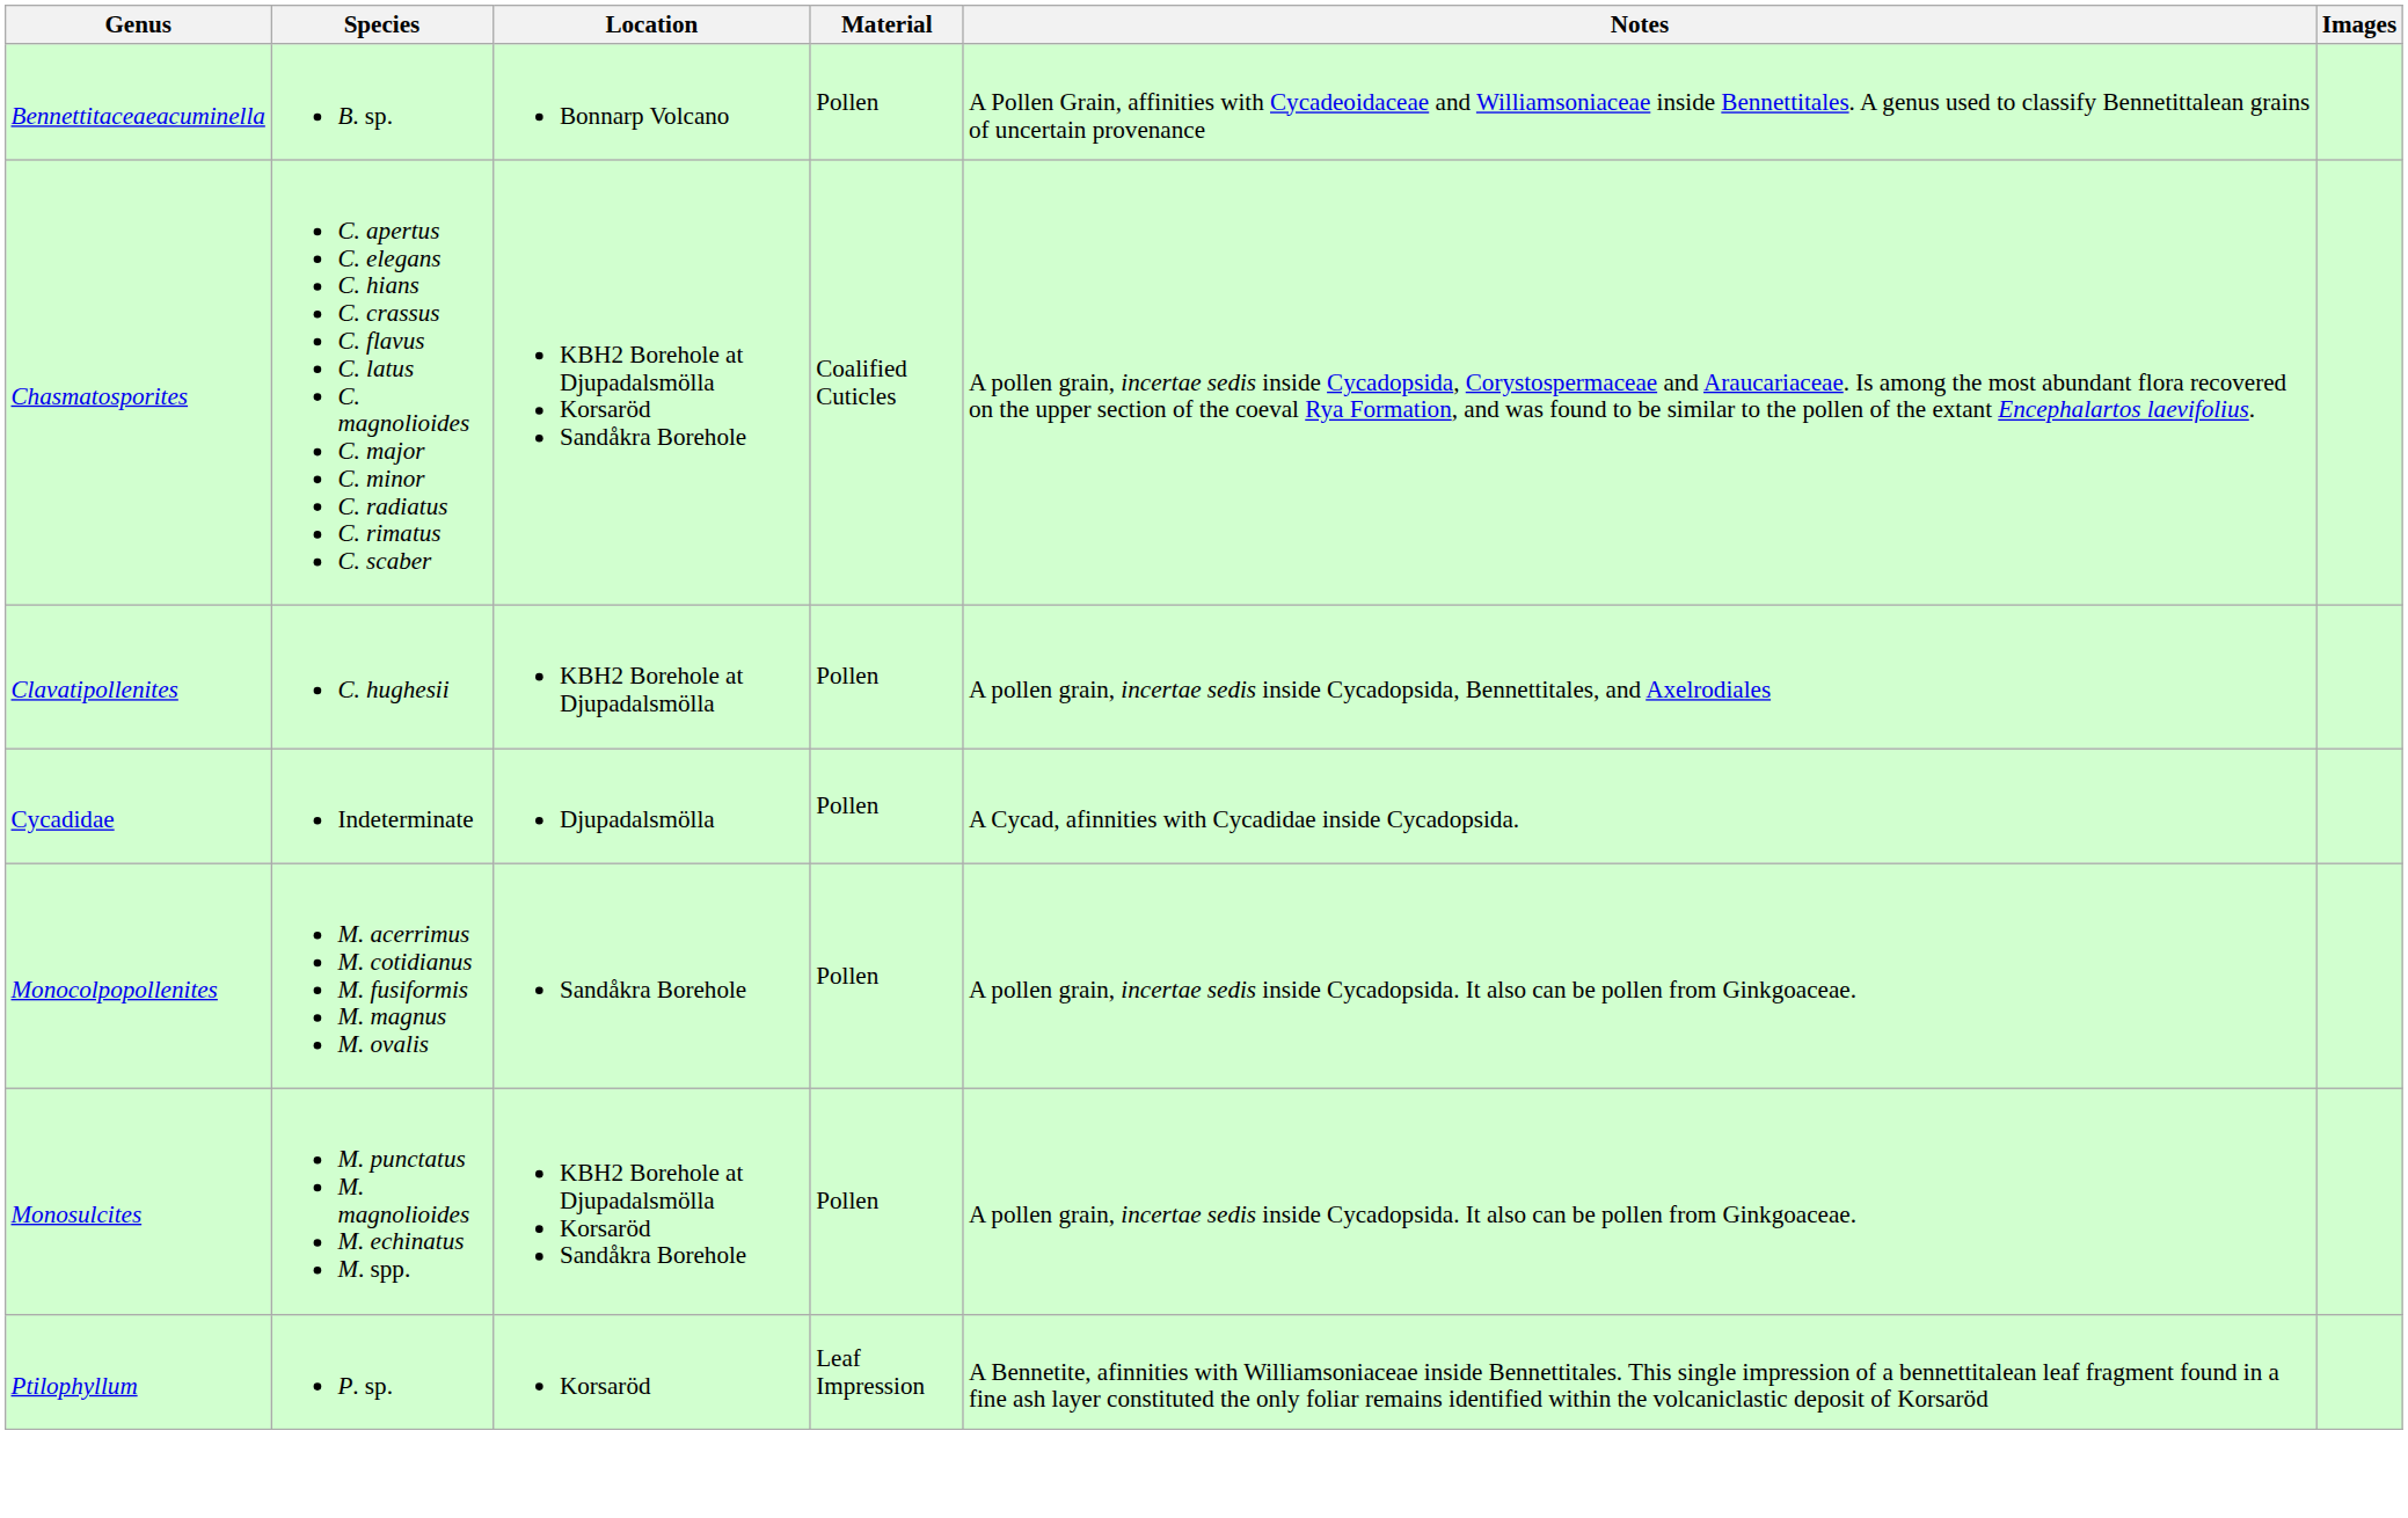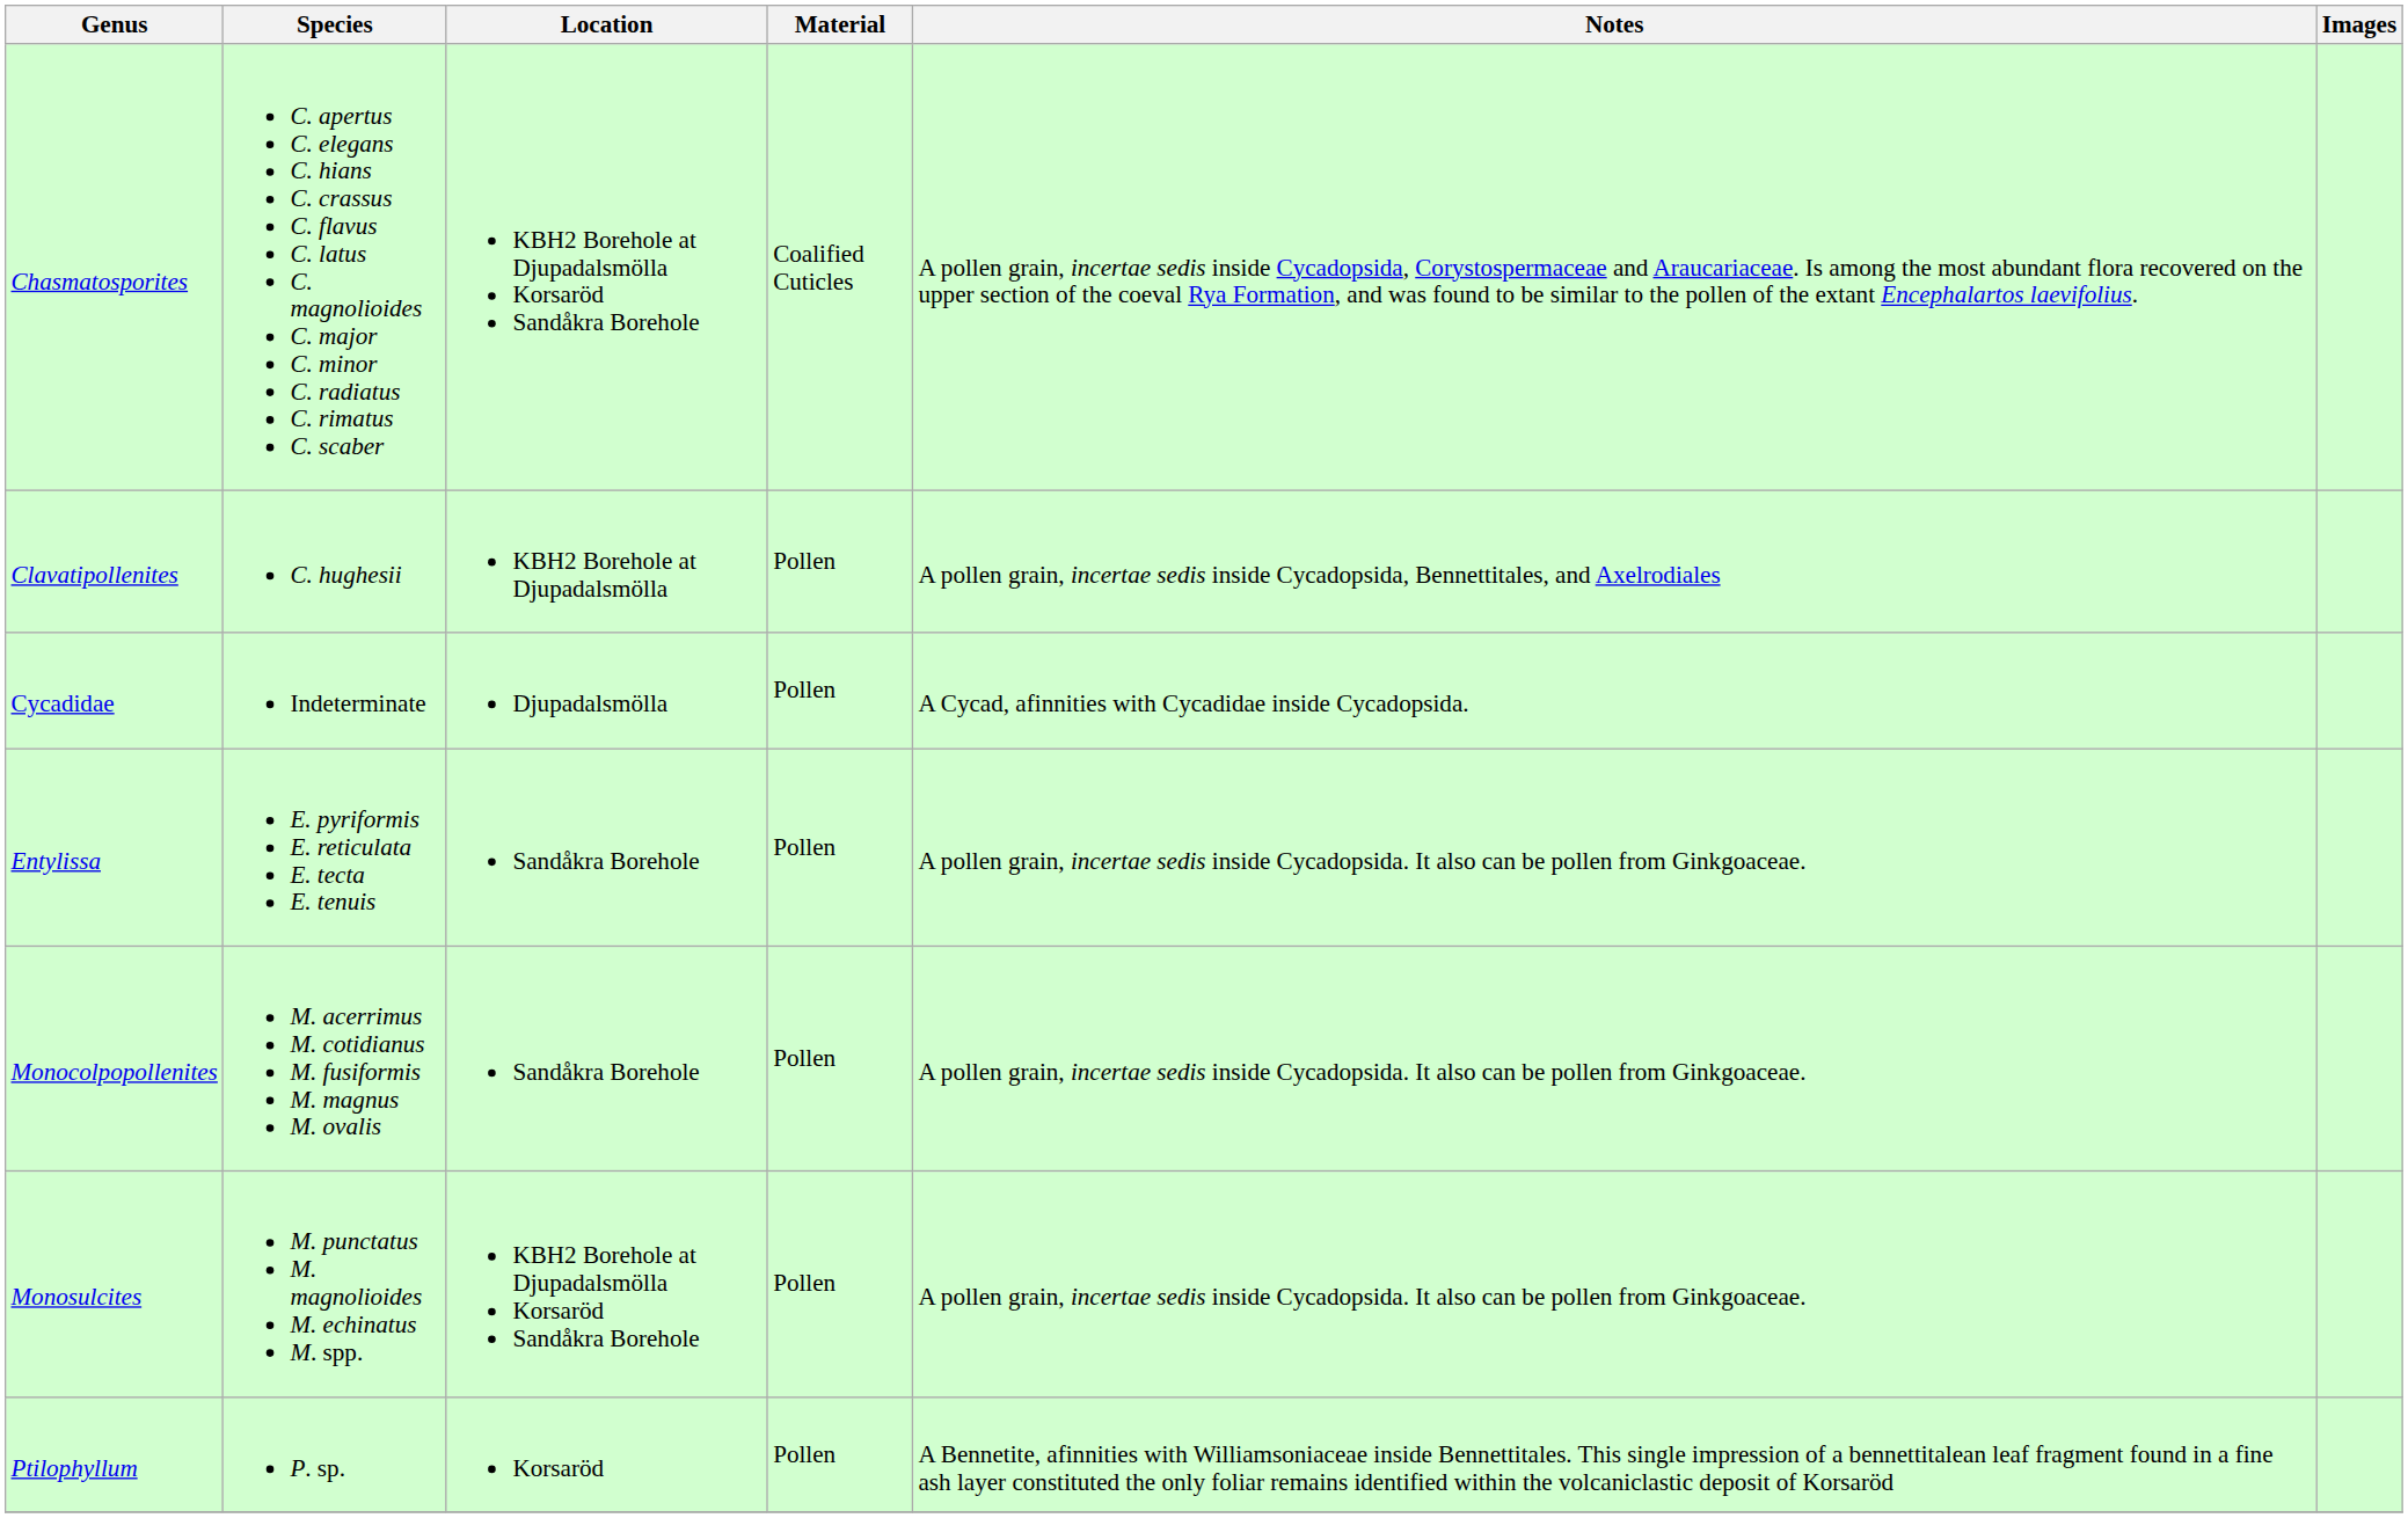- row: Bennettitaceaeacuminella | B. sp. | Bonnarp Volcano | Pollen | A Pollen Grain, affinities with Cycadeoidaceae and Williamsoniaceae inside Bennettitales. A genus used to classify Bennetittalean grains of uncertain provenance
+ row: Entylissa | E. pyriformis E. reticulata E. tecta E. tenuis | Sandåkra Borehole | Pollen | A pollen grain, incertae sedis inside Cycadopsida. It also can be pollen from Ginkgoaceae.
Ptilophyllum | Material: Leaf Impression -> Pollen
